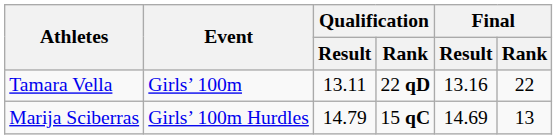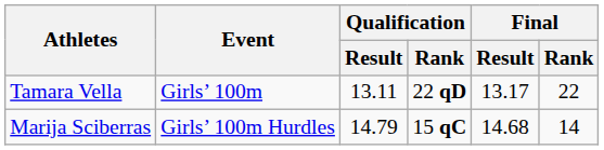Tamara Vella | Final / Result: 13.16 -> 13.17
Marija Sciberras | Final / Result: 14.69 -> 14.68
Marija Sciberras | Final / Rank: 13 -> 14
